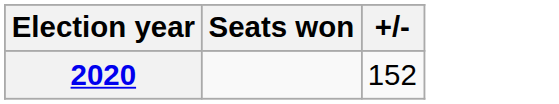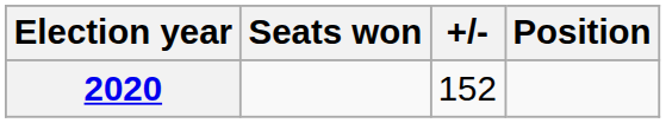+ column: Position
